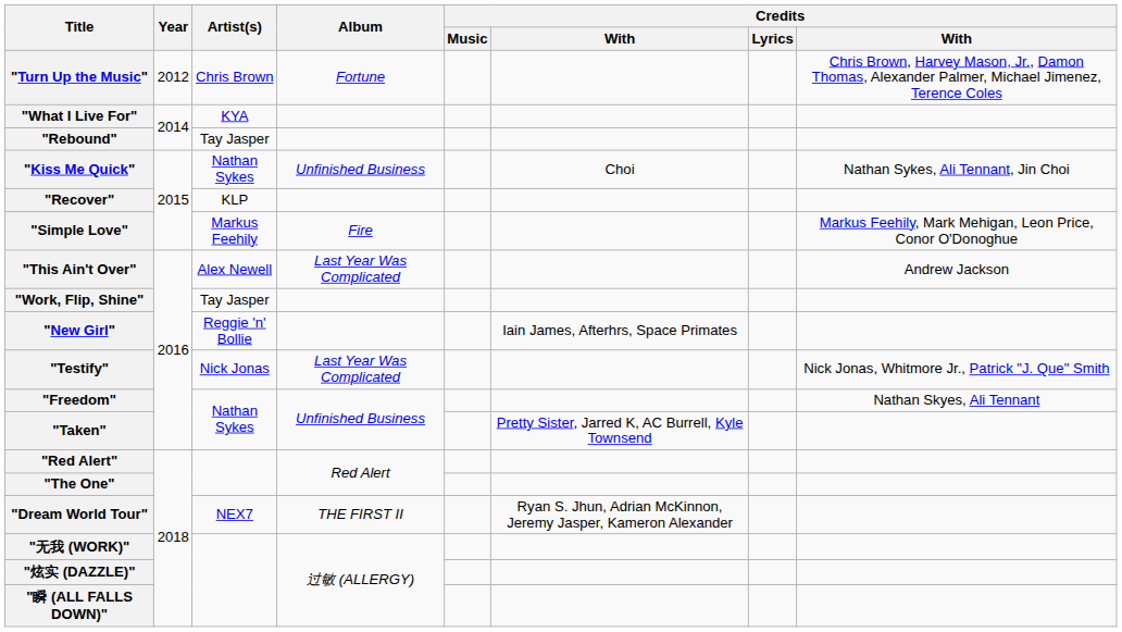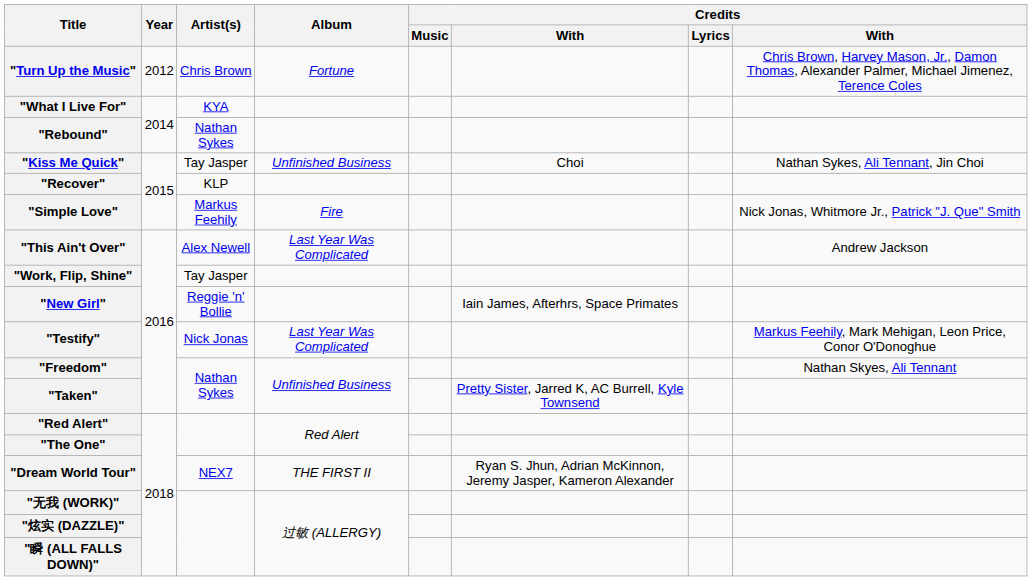"Rebound" | Artist(s): Tay Jasper -> Nathan Sykes
"Kiss Me Quick" | Artist(s): Nathan Sykes -> Tay Jasper
"Simple Love" | column 8: Markus Feehily, Mark Mehigan, Leon Price, Conor O'Donoghue -> Nick Jonas, Whitmore Jr., Patrick "J. Que" Smith
"Testify" | column 8: Nick Jonas, Whitmore Jr., Patrick "J. Que" Smith -> Markus Feehily, Mark Mehigan, Leon Price, Conor O'Donoghue
